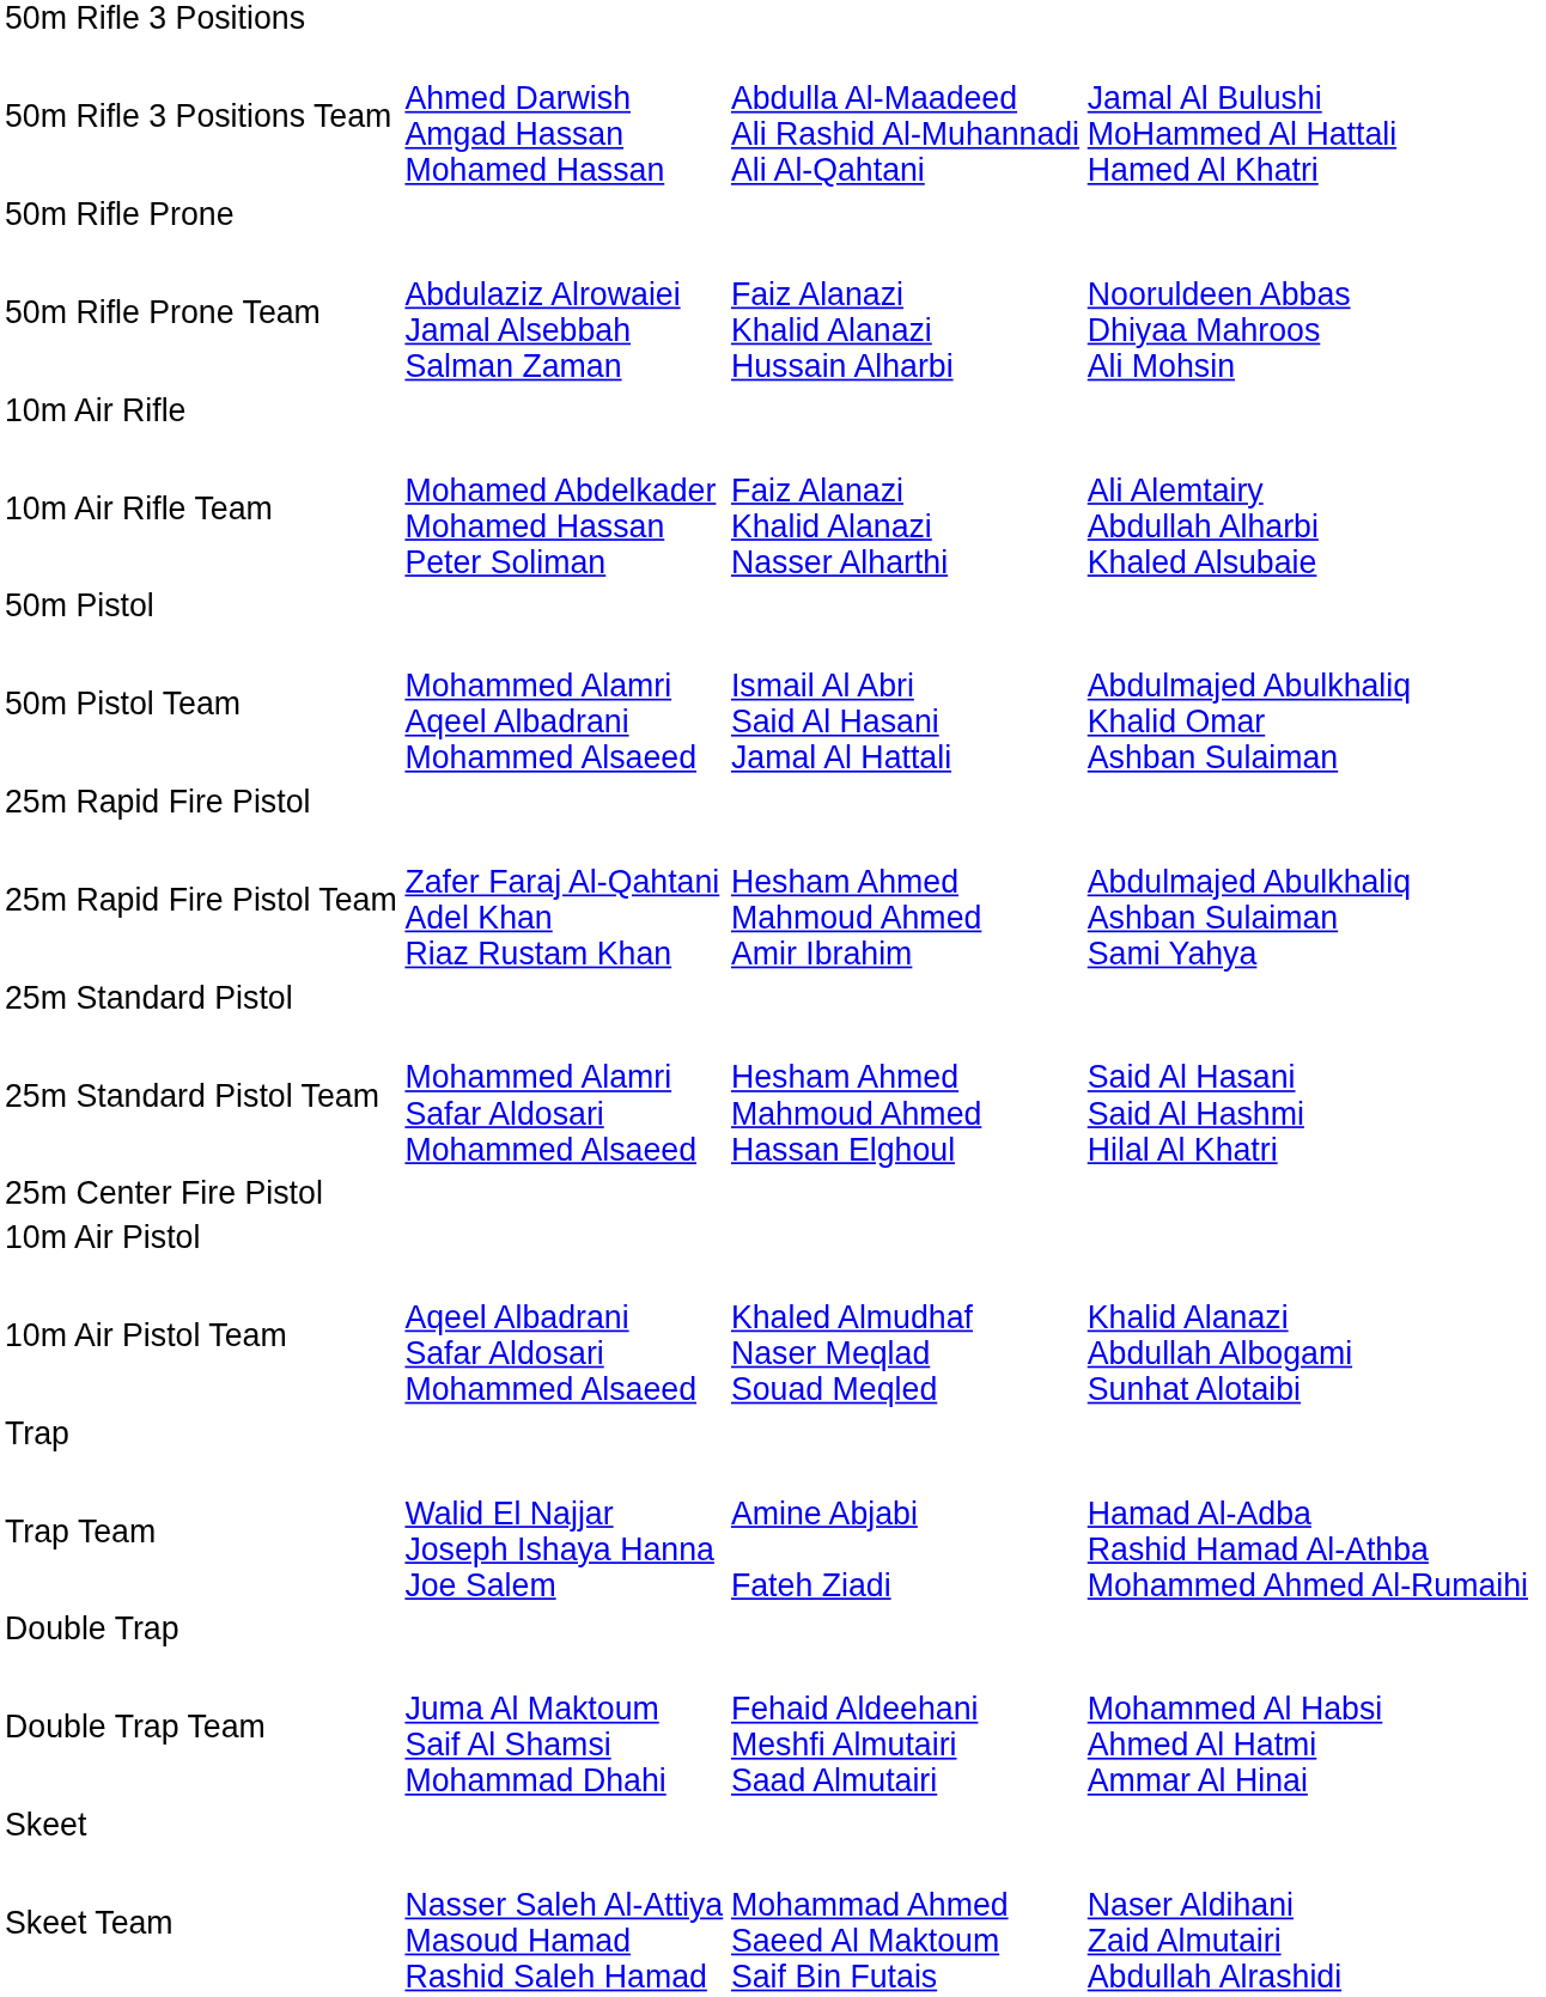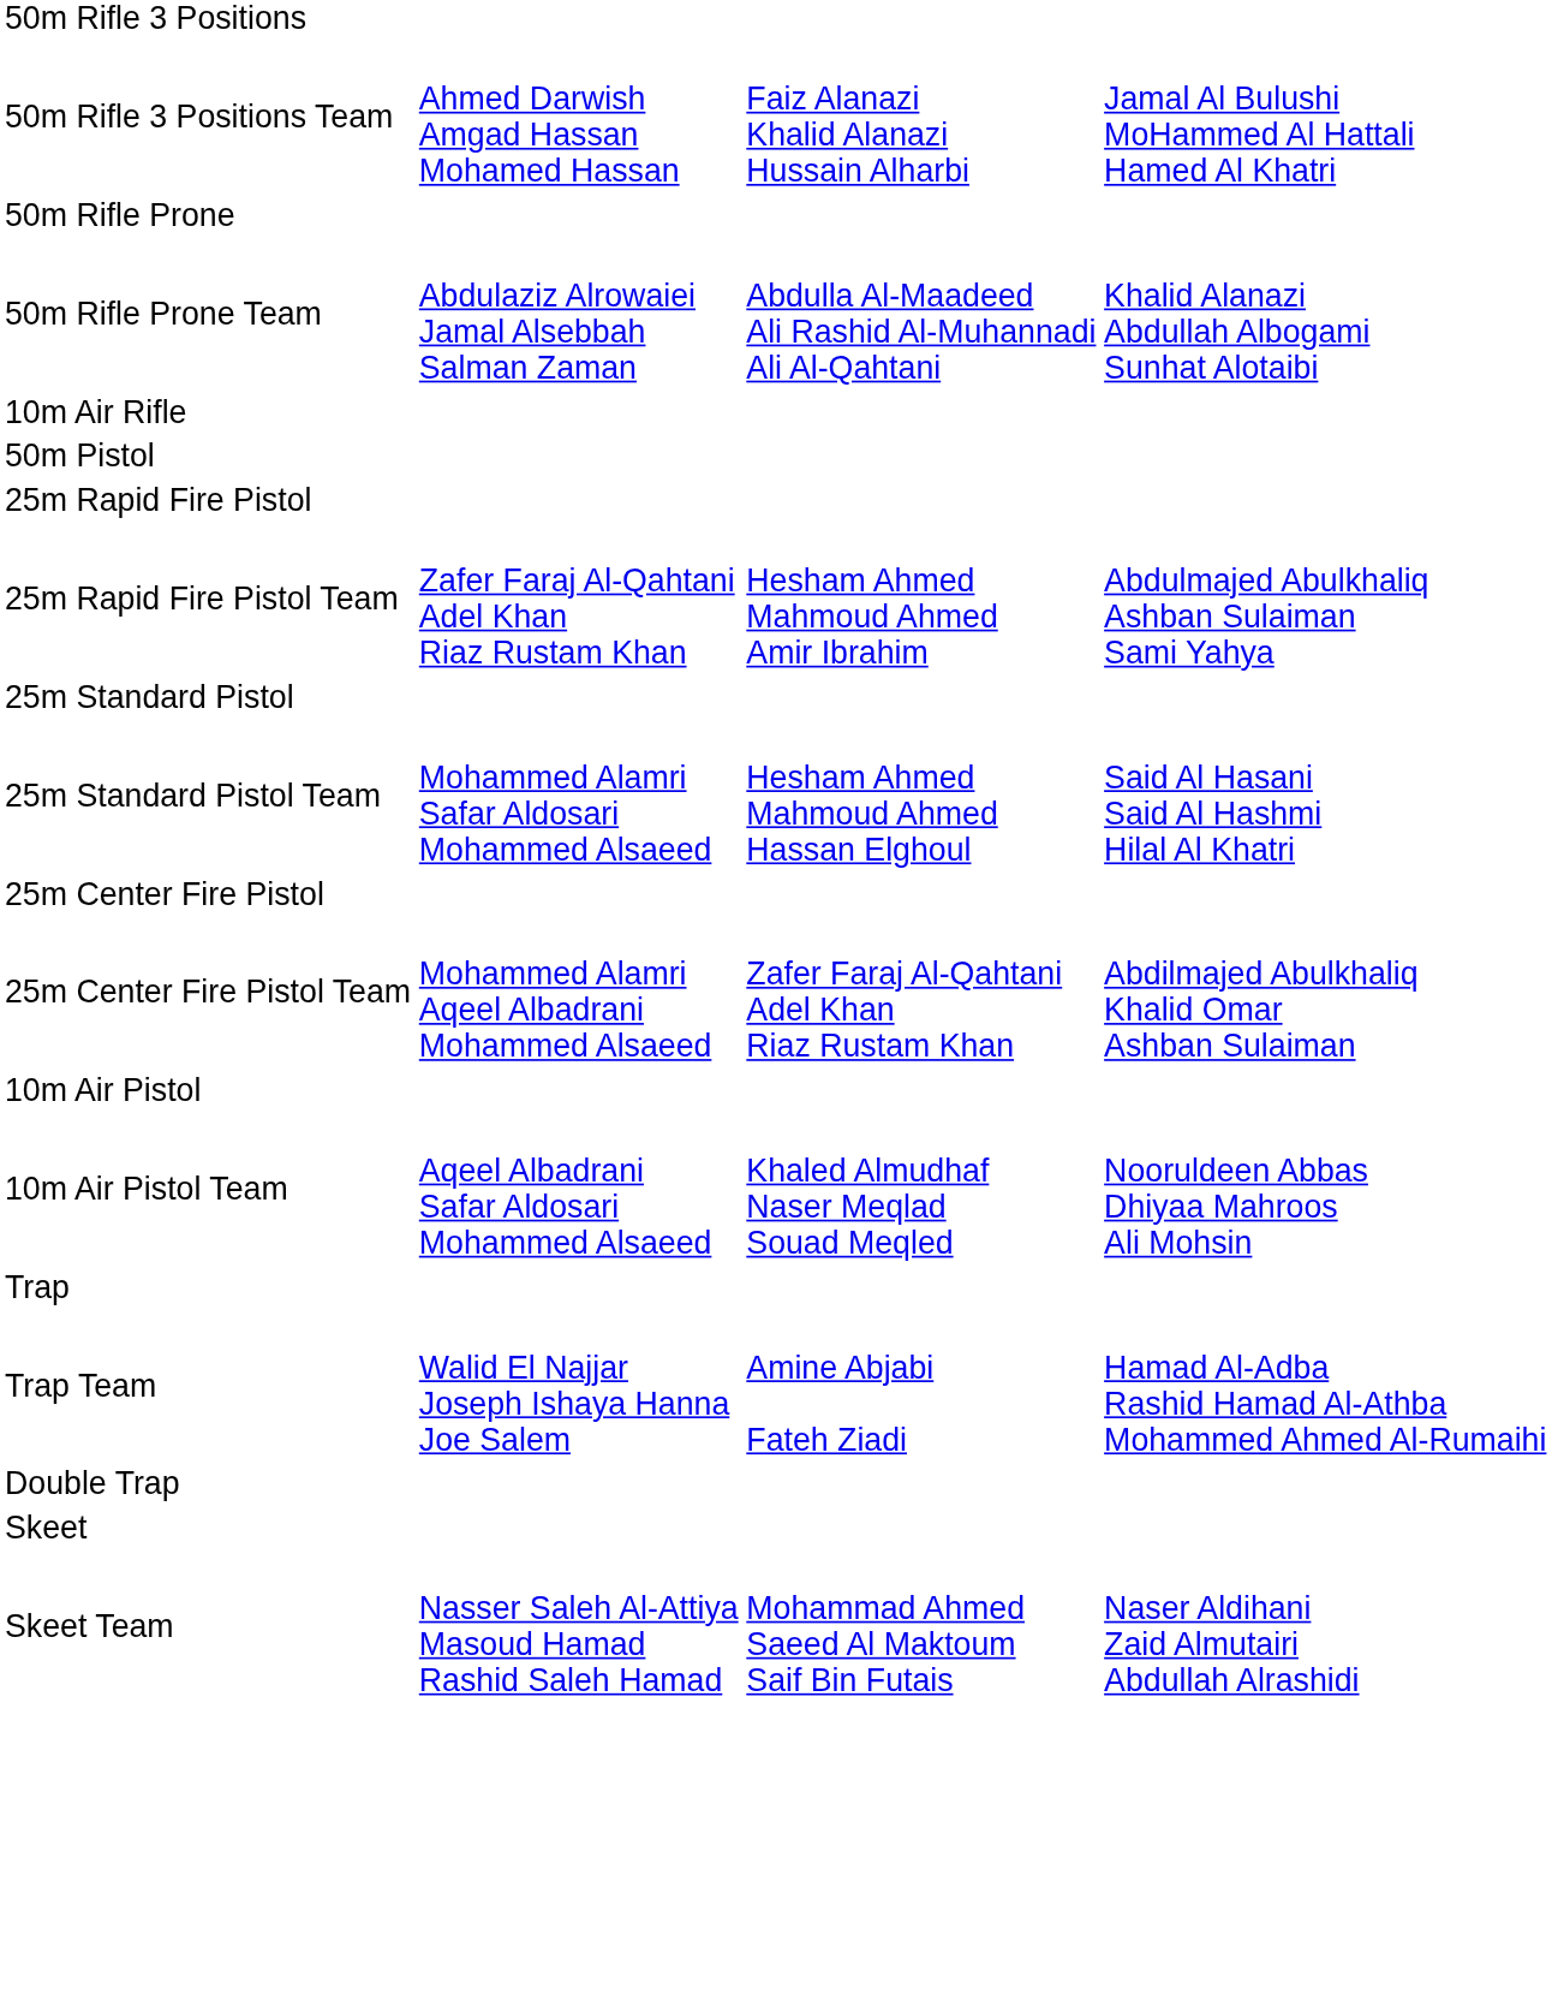50m Rifle 3 Positions Team | column 3: Abdulla Al-Maadeed Ali Rashid Al-Muhannadi Ali Al-Qahtani -> Faiz Alanazi Khalid Alanazi Hussain Alharbi
50m Rifle Prone Team | column 3: Faiz Alanazi Khalid Alanazi Hussain Alharbi -> Abdulla Al-Maadeed Ali Rashid Al-Muhannadi Ali Al-Qahtani
50m Rifle Prone Team | column 4: Nooruldeen Abbas Dhiyaa Mahroos Ali Mohsin -> Khalid Alanazi Abdullah Albogami Sunhat Alotaibi
- row: 10m Air Rifle Team | Mohamed Abdelkader Mohamed Hassan Peter Soliman | Faiz Alanazi Khalid Alanazi Nasser Alharthi | Ali Alemtairy Abdullah Alharbi Khaled Alsubaie
- row: 50m Pistol Team | Mohammed Alamri Aqeel Albadrani Mohammed Alsaeed | Ismail Al Abri Said Al Hasani Jamal Al Hattali | Abdulmajed Abulkhaliq Khalid Omar Ashban Sulaiman
+ row: 25m Center Fire Pistol Team | Mohammed Alamri Aqeel Albadrani Mohammed Alsaeed | Zafer Faraj Al-Qahtani Adel Khan Riaz Rustam Khan | Abdilmajed Abulkhaliq Khalid Omar Ashban Sulaiman
10m Air Pistol Team | column 4: Khalid Alanazi Abdullah Albogami Sunhat Alotaibi -> Nooruldeen Abbas Dhiyaa Mahroos Ali Mohsin
- row: Double Trap Team | Juma Al Maktoum Saif Al Shamsi Mohammad Dhahi | Fehaid Aldeehani Meshfi Almutairi Saad Almutairi | Mohammed Al Habsi Ahmed Al Hatmi Ammar Al Hinai
